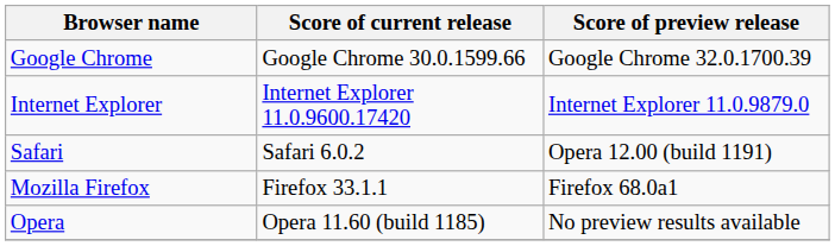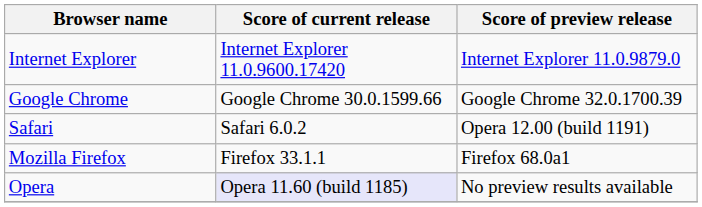rows swapped: Internet Explorer <-> Google Chrome
Opera | Score of current release: no background -> lavender background
